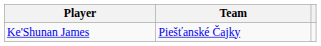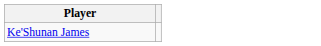- column: Team | Piešťanské Čajky
